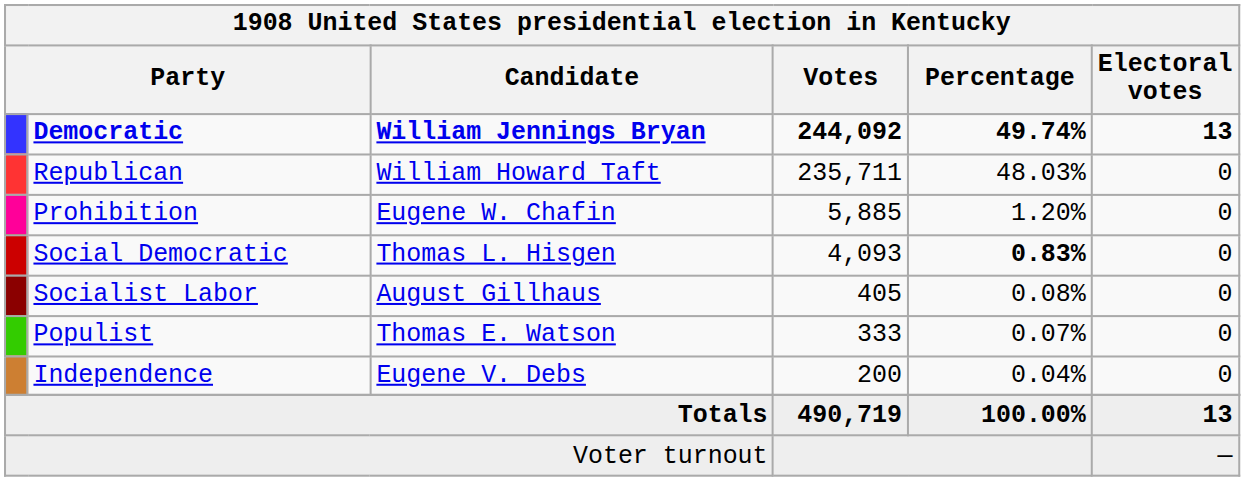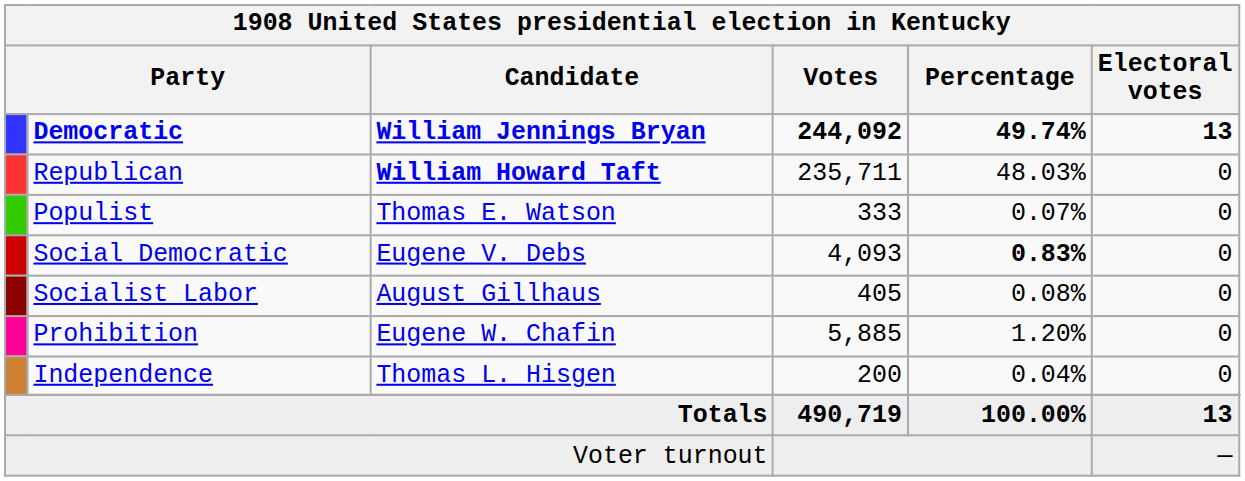Republican | Candidate: normal -> bold
rows swapped: Prohibition <-> Populist
Social Democratic | Candidate: Thomas L. Hisgen -> Eugene V. Debs
Independence | Candidate: Eugene V. Debs -> Thomas L. Hisgen
